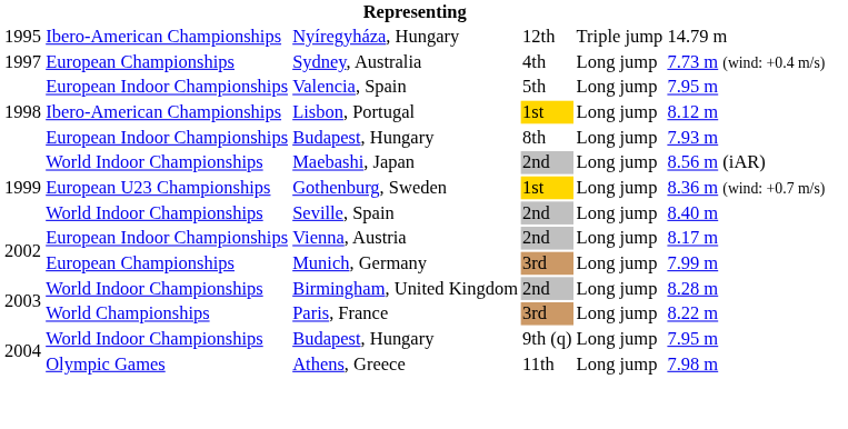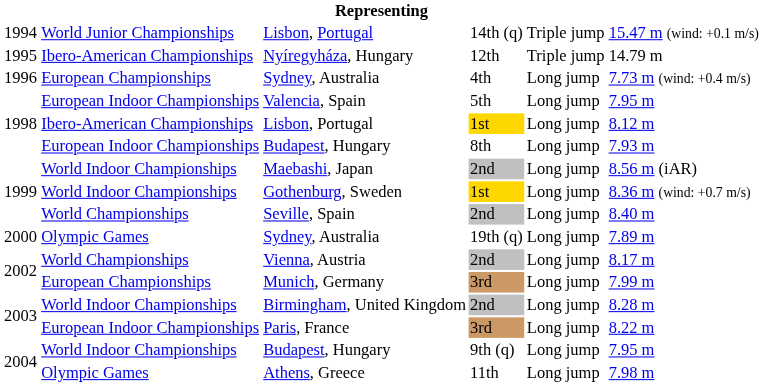+ row: 1994 | World Junior Championships | Lisbon, Portugal | 14th (q) | Triple jump | 15.47 m (wind: +0.1 m/s)
Sydney, Australia / 4th | column 1: 1997 -> 1996
Gothenburg, Sweden | column 2: European U23 Championships -> World Indoor Championships
Seville, Spain | column 2: World Indoor Championships -> World Championships
+ row: 2000 | Olympic Games | Sydney, Australia | 19th (q) | Long jump | 7.89 m
Vienna, Austria | column 2: European Indoor Championships -> World Championships
Paris, France | column 2: World Championships -> European Indoor Championships
